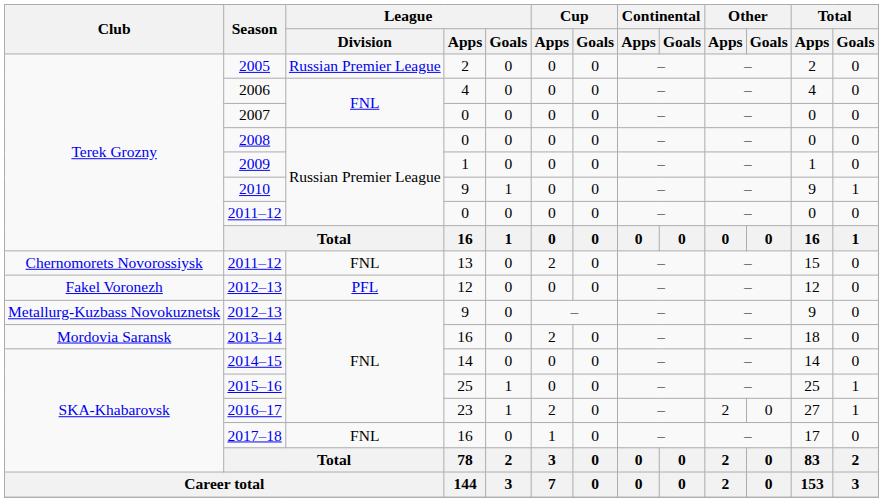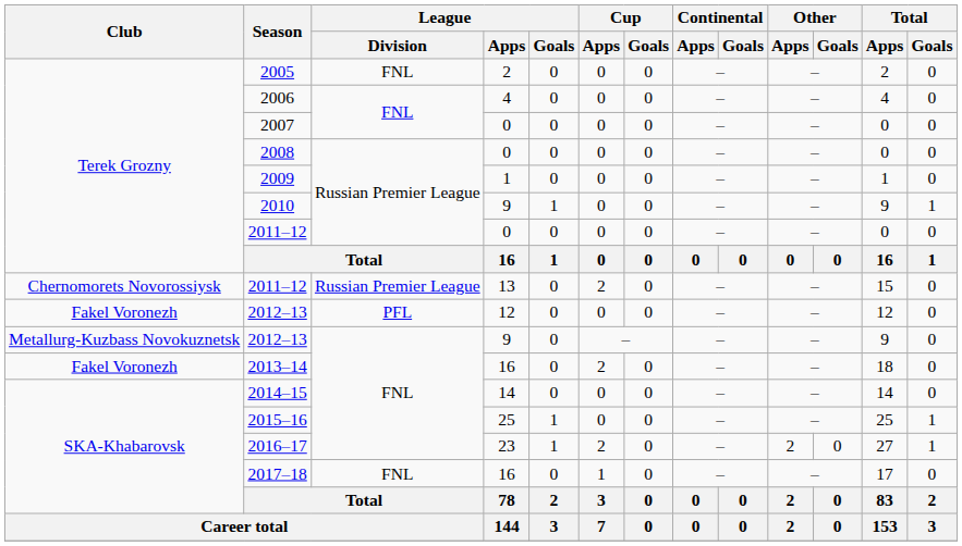2005 | League / Division: Russian Premier League -> FNL
2011–12 / 13 | League / Division: FNL -> Russian Premier League
2013–14 | Club: Mordovia Saransk -> Fakel Voronezh
